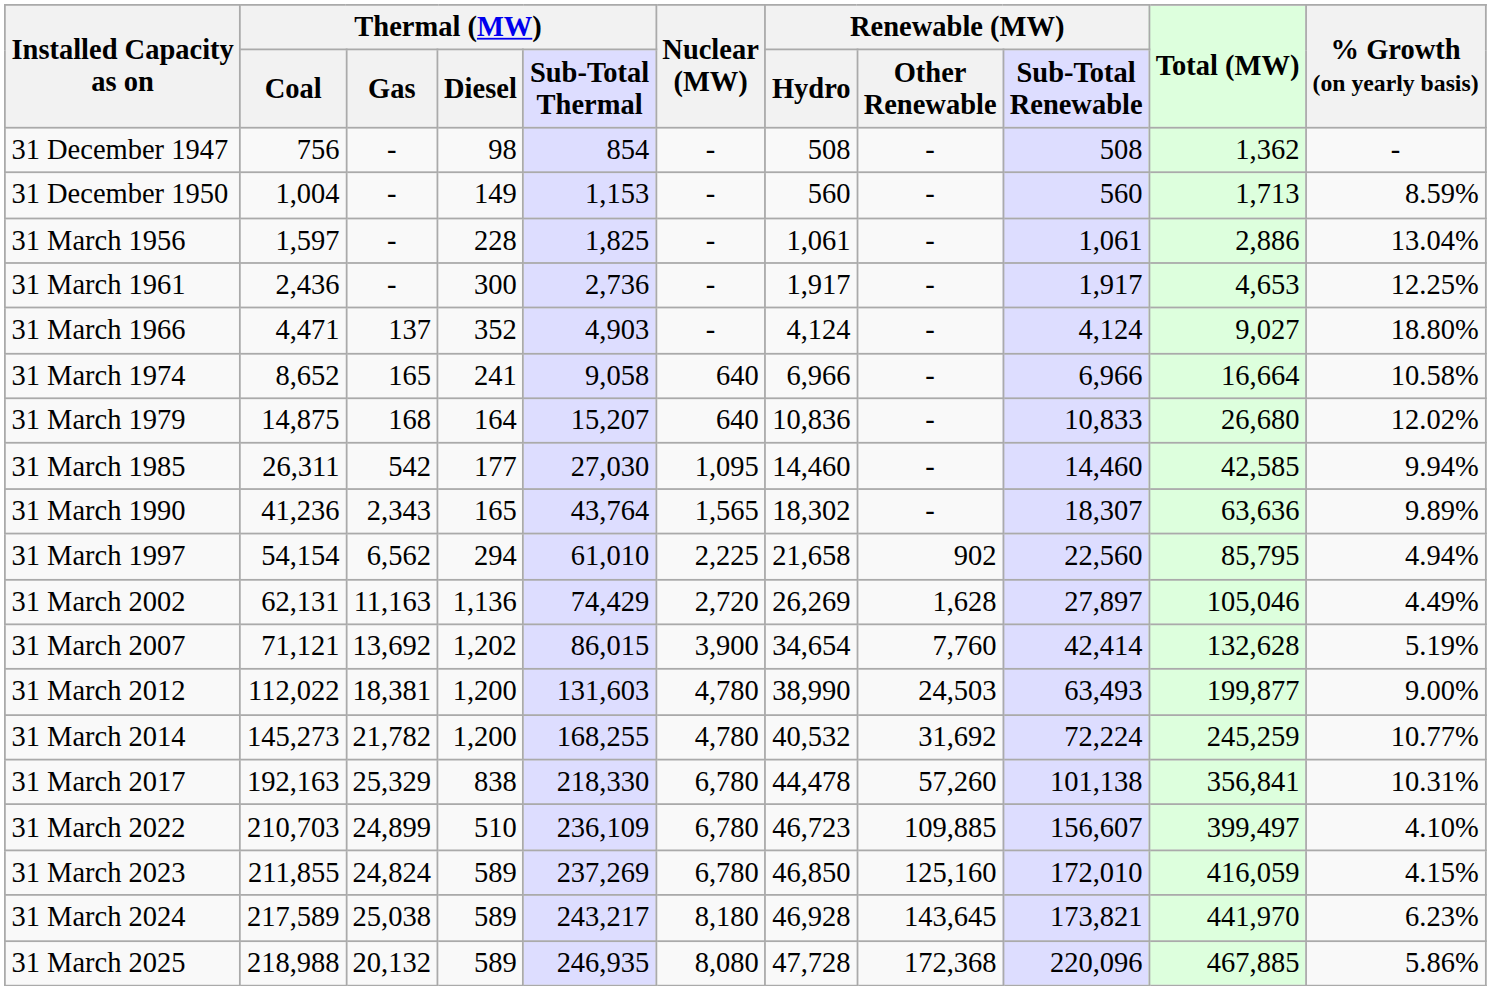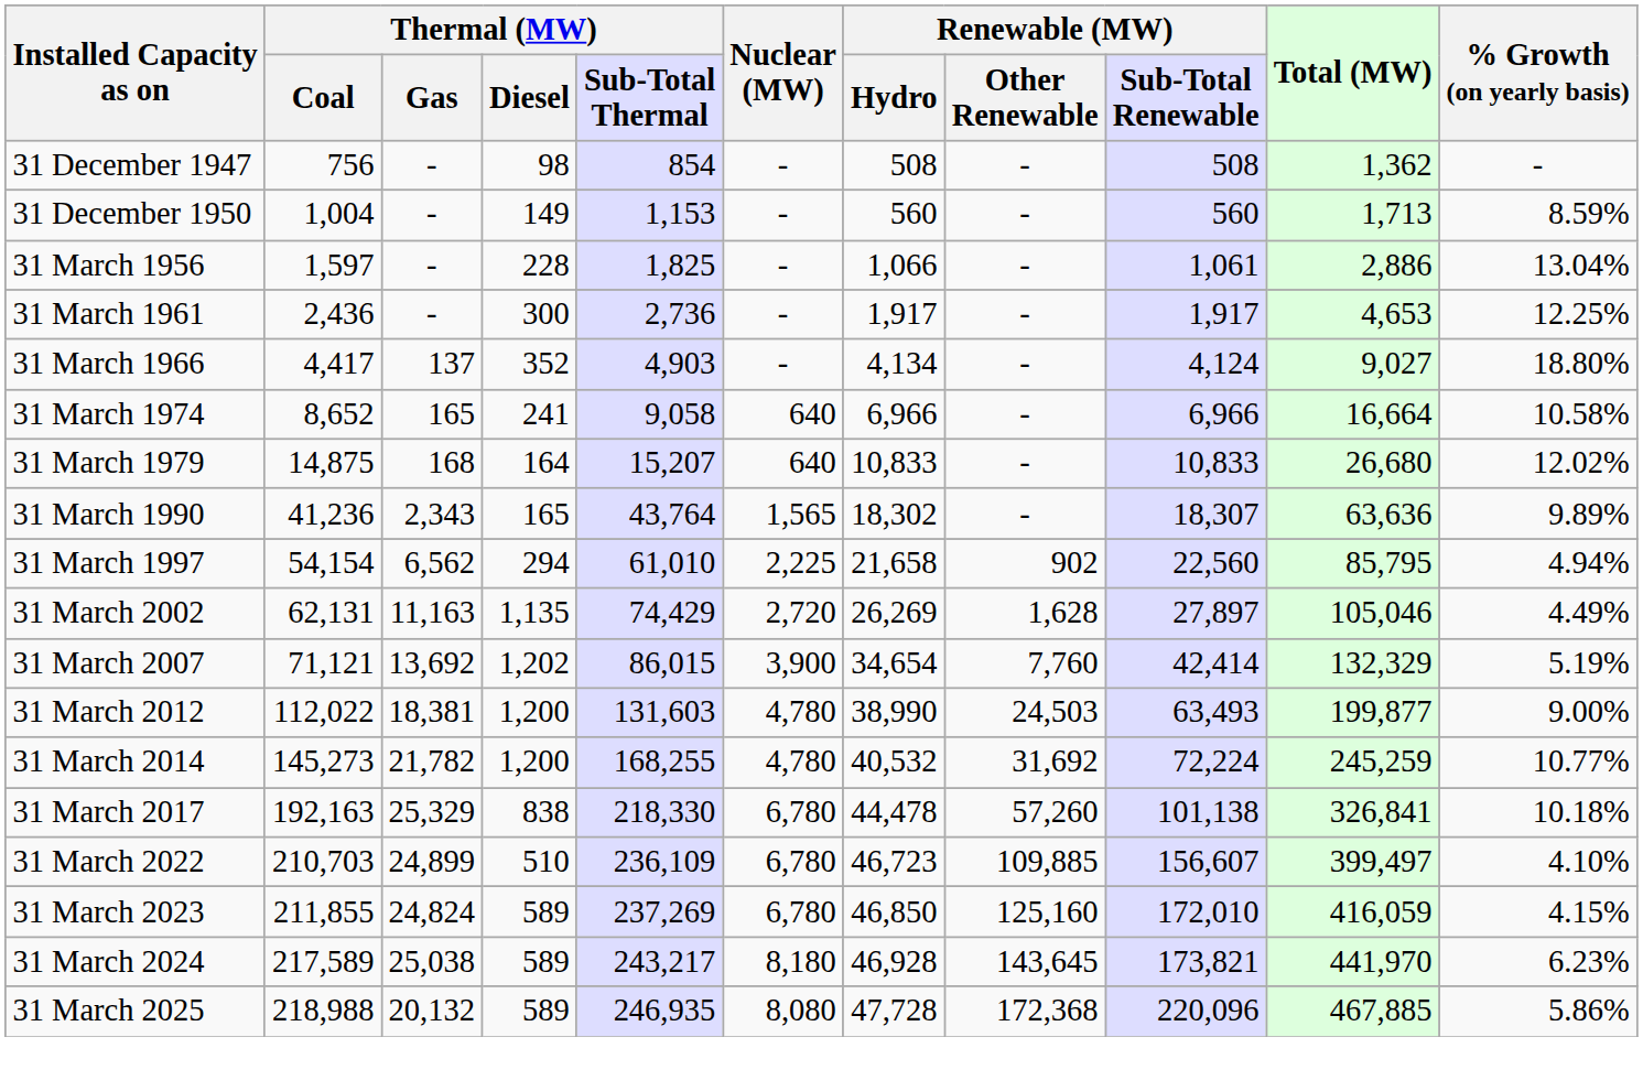31 March 1956 | Renewable (MW) / Hydro: 1,061 -> 1,066
31 March 1966 | Thermal (MW) / Coal: 4,471 -> 4,417
31 March 1966 | Renewable (MW) / Hydro: 4,124 -> 4,134
31 March 1979 | Renewable (MW) / Hydro: 10,836 -> 10,833
- row: 31 March 1985 | 26,311 | 542 | 177 | 27,030 | 1,095 | 14,460 | - | 14,460 | 42,585 | 9.94%
31 March 2002 | Thermal (MW) / Diesel: 1,136 -> 1,135
31 March 2007 | Total (MW): 132,628 -> 132,329
31 March 2017 | Total (MW): 356,841 -> 326,841
31 March 2017 | % Growth (on yearly basis): 10.31% -> 10.18%
